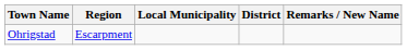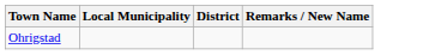- column: Region | Escarpment
